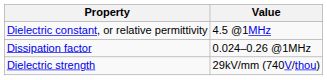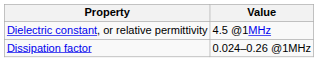- row: Dielectric strength | 29kV/mm (740V/thou)
